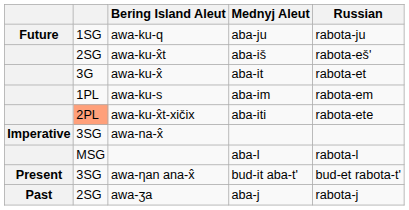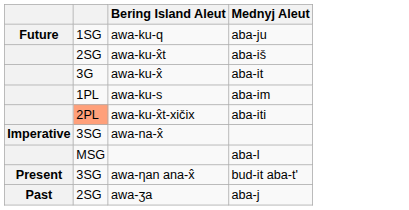- column: Russian | rabota-ju | rabota-eš' | rabota-et | rabota-em | rabota-ete | rabota-l | bud-et rabota-t' | rabota-j
